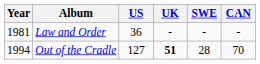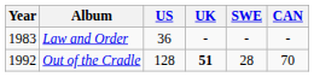Law and Order | Year: 1981 -> 1983
Out of the Cradle | Year: 1994 -> 1992
Out of the Cradle | US: 127 -> 128
